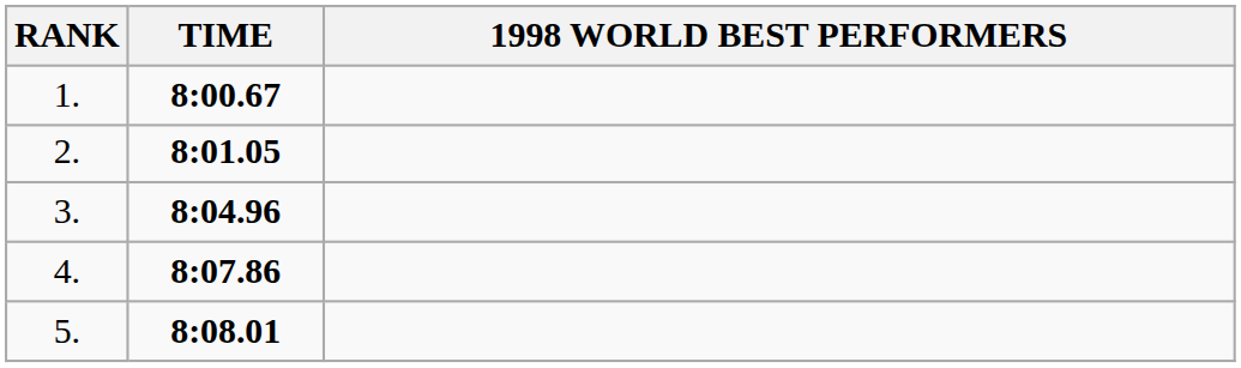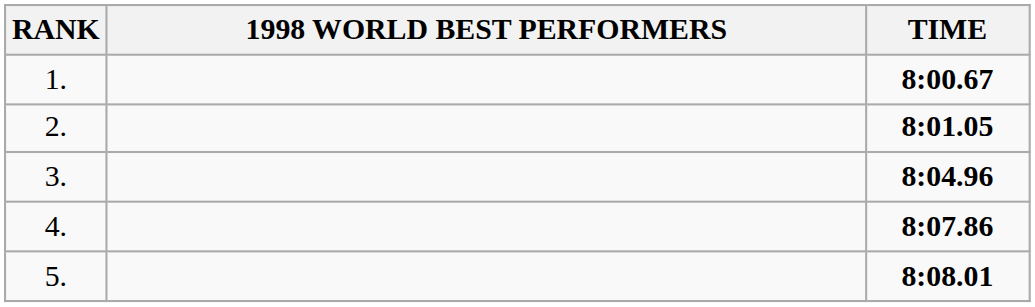columns swapped: 1998 WORLD BEST PERFORMERS <-> TIME
